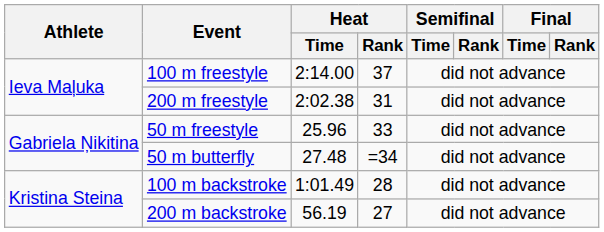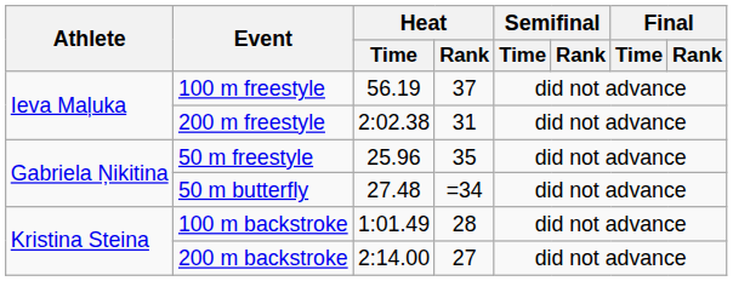100 m freestyle | Heat / Time: 2:14.00 -> 56.19
50 m freestyle | Heat / Rank: 33 -> 35
200 m backstroke | Heat / Time: 56.19 -> 2:14.00
